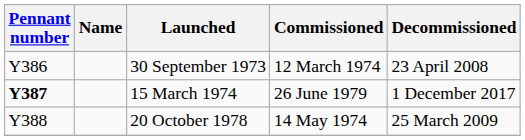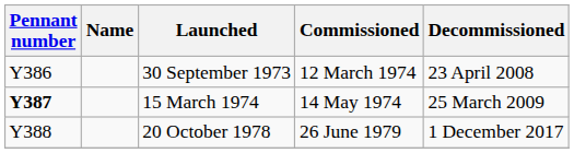15 March 1974 | Commissioned: 26 June 1979 -> 14 May 1974
15 March 1974 | Decommissioned: 1 December 2017 -> 25 March 2009
20 October 1978 | Commissioned: 14 May 1974 -> 26 June 1979
20 October 1978 | Decommissioned: 25 March 2009 -> 1 December 2017
